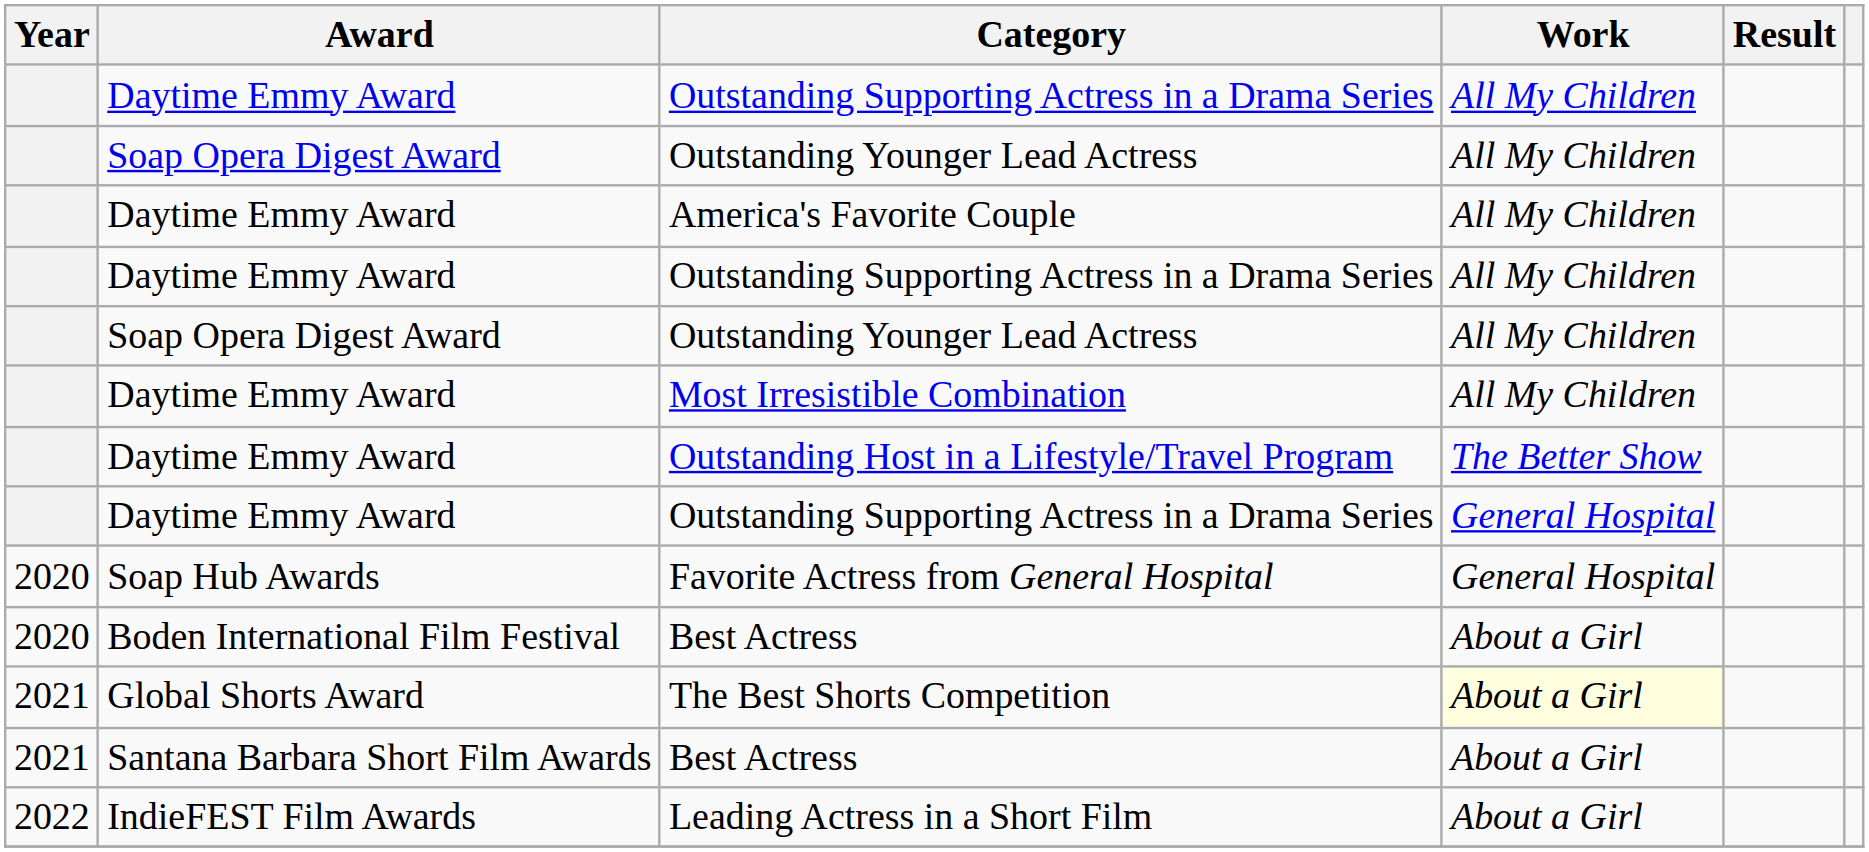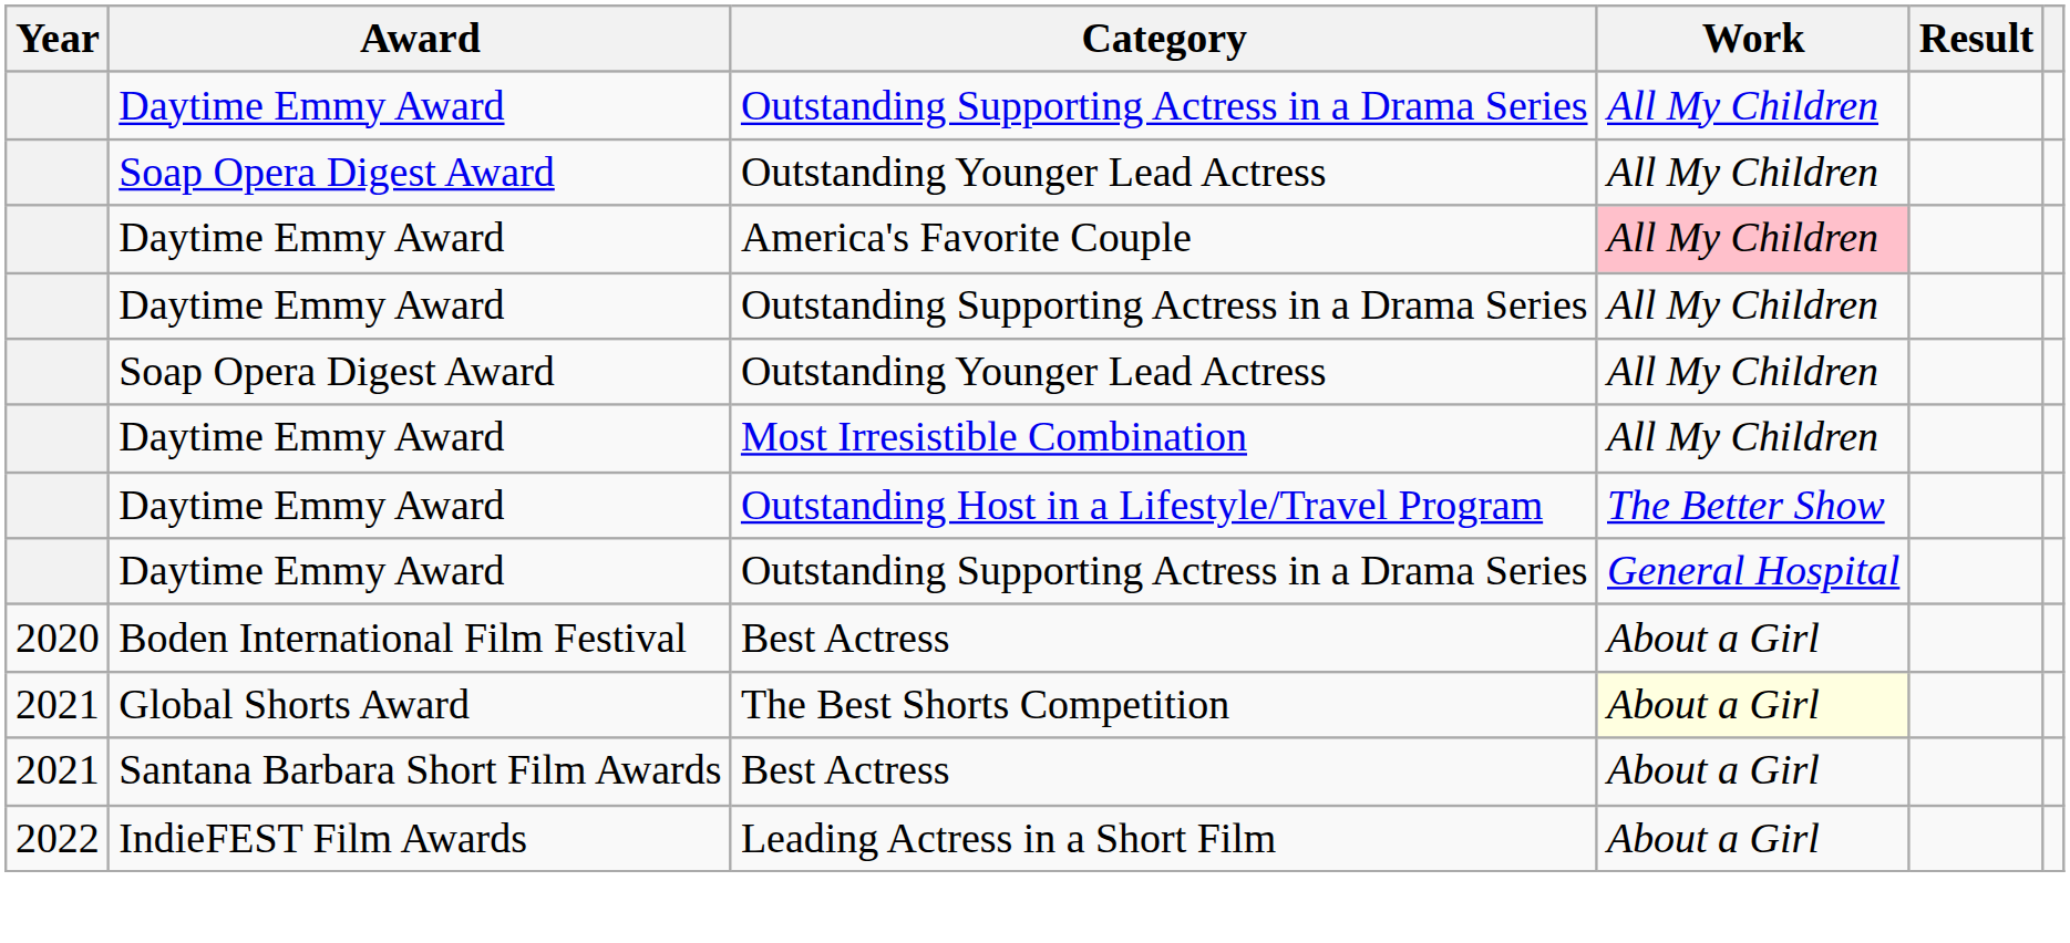America's Favorite Couple | Work: no background -> pink background
- row: 2020 | Soap Hub Awards | Favorite Actress from General Hospital | General Hospital
